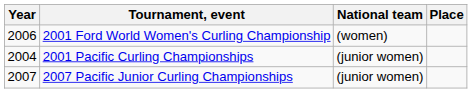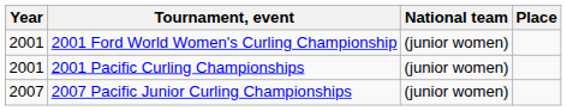2001 Ford World Women's Curling Championship | Year: 2006 -> 2001
2001 Ford World Women's Curling Championship | National team: (women) -> (junior women)
2001 Pacific Curling Championships | Year: 2004 -> 2001
